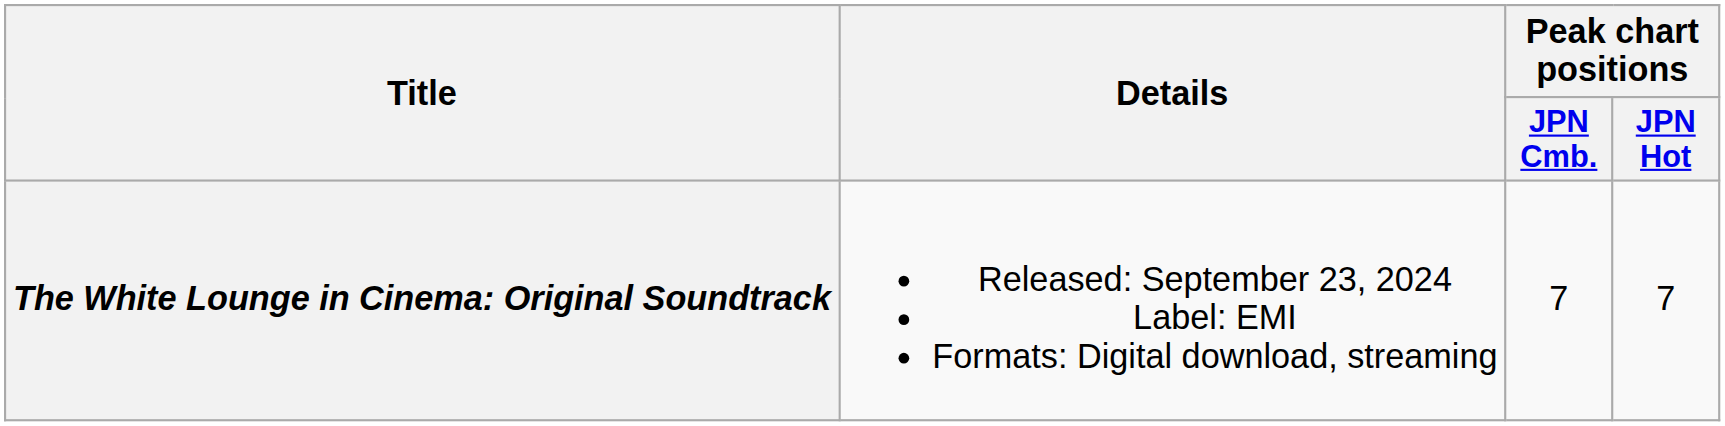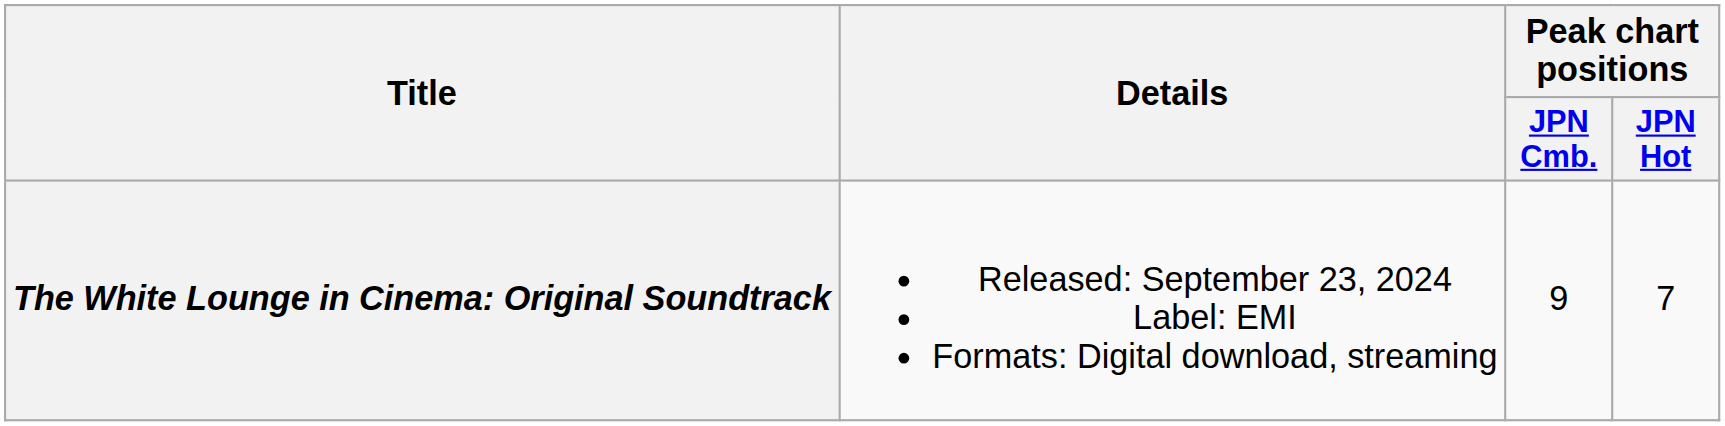The White Lounge in Cinema: Original Soundtrack | Peak chart positions / JPN Cmb.: 7 -> 9
